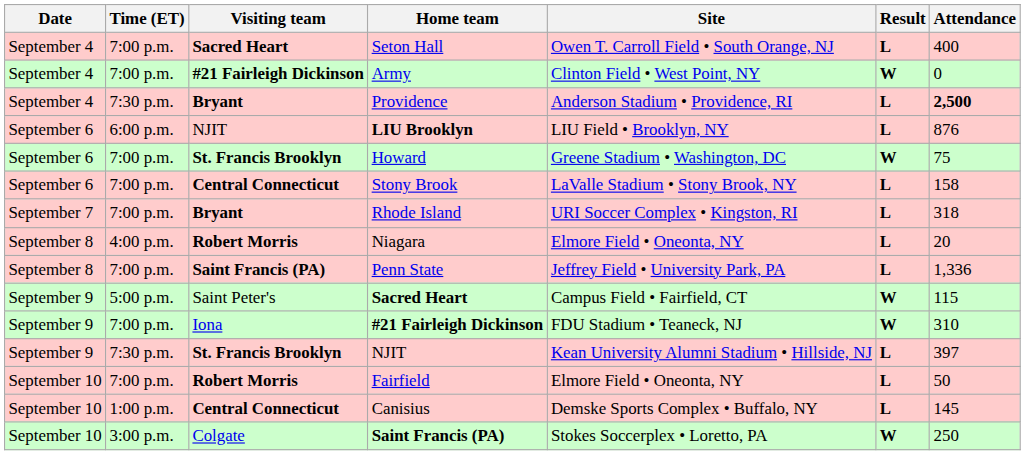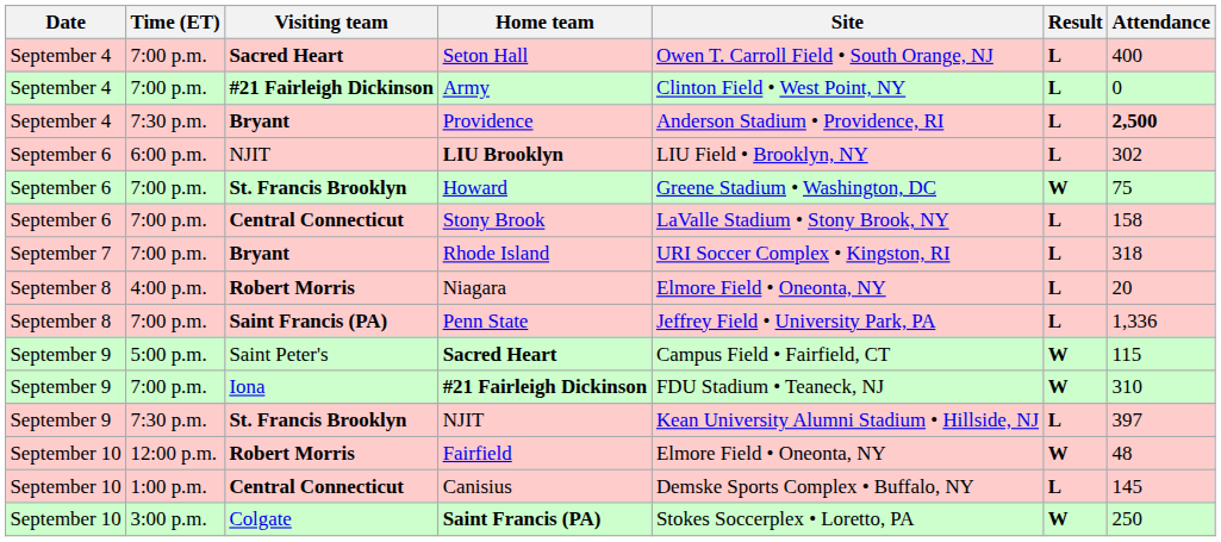Army | Result: W -> L
LIU Brooklyn | Attendance: 876 -> 302
Fairfield | Time (ET): 7:00 p.m. -> 12:00 p.m.
Fairfield | Result: L -> W
Fairfield | Attendance: 50 -> 48
